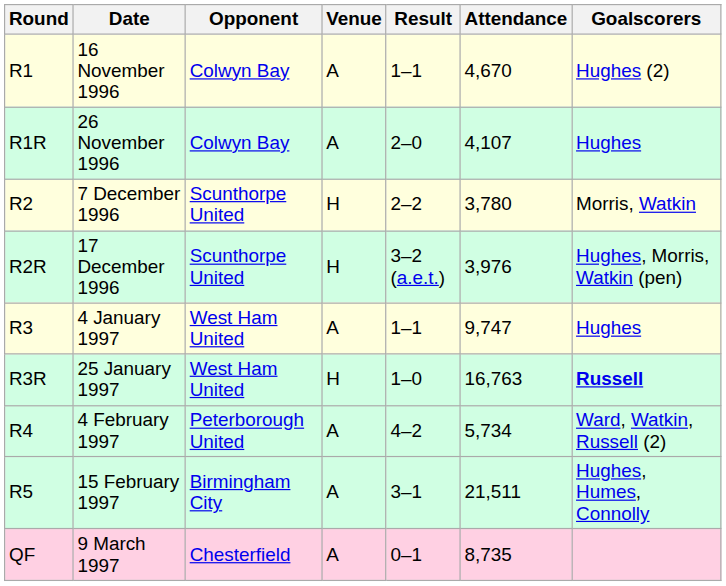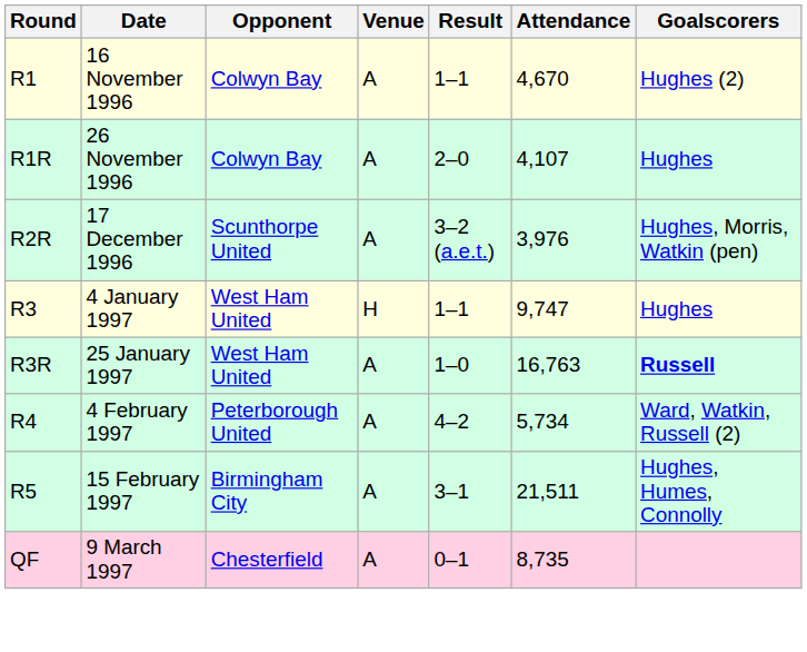- row: R2 | 7 December 1996 | Scunthorpe United | H | 2–2 | 3,780 | Morris, Watkin
17 December 1996 | Venue: H -> A
4 January 1997 | Venue: A -> H
25 January 1997 | Venue: H -> A
